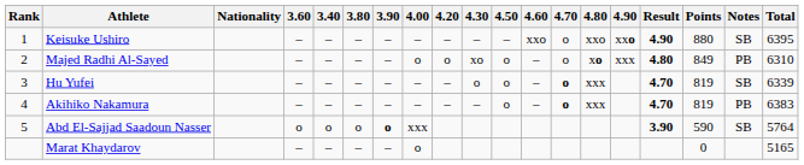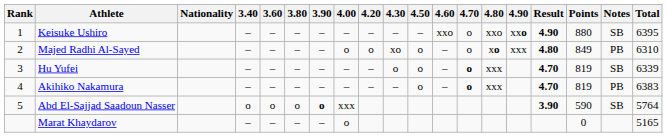columns swapped: 3.40 <-> 3.60
